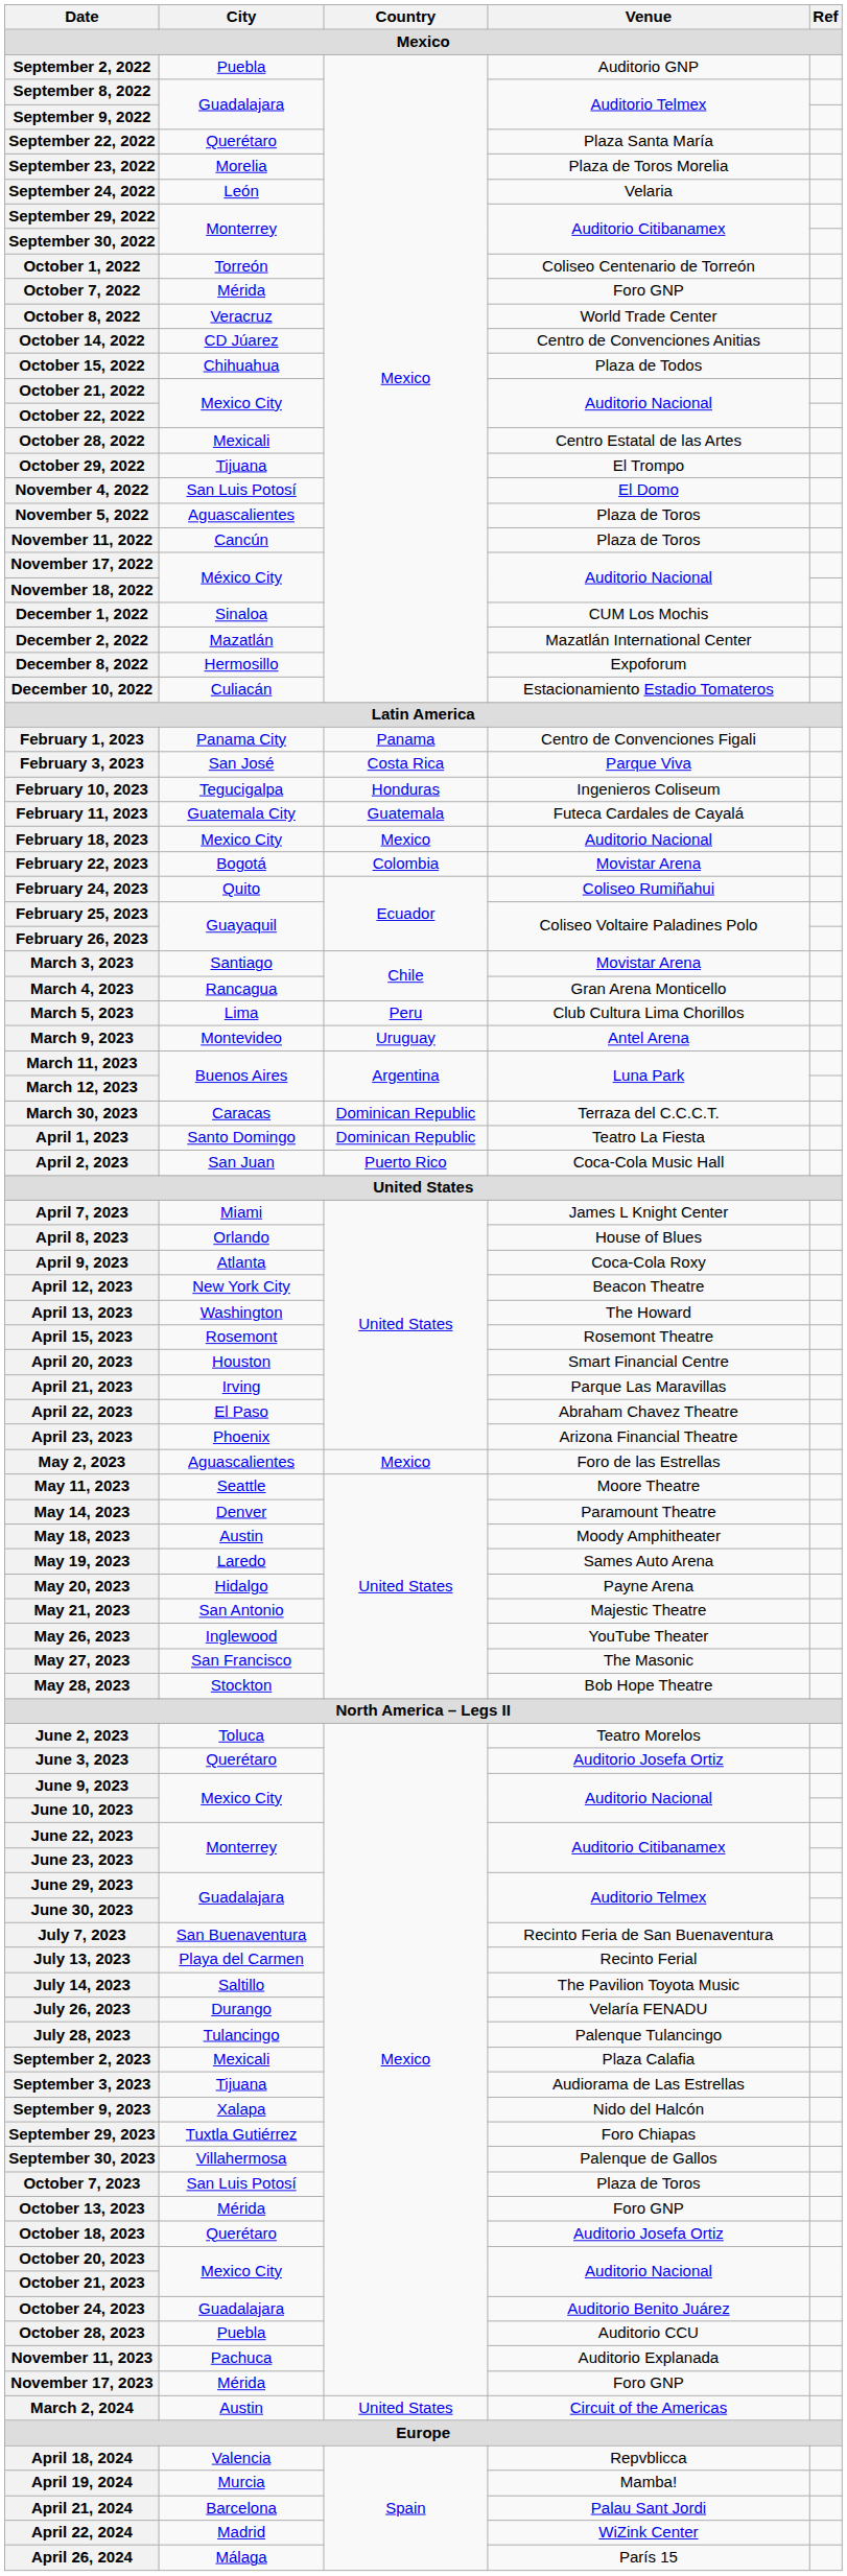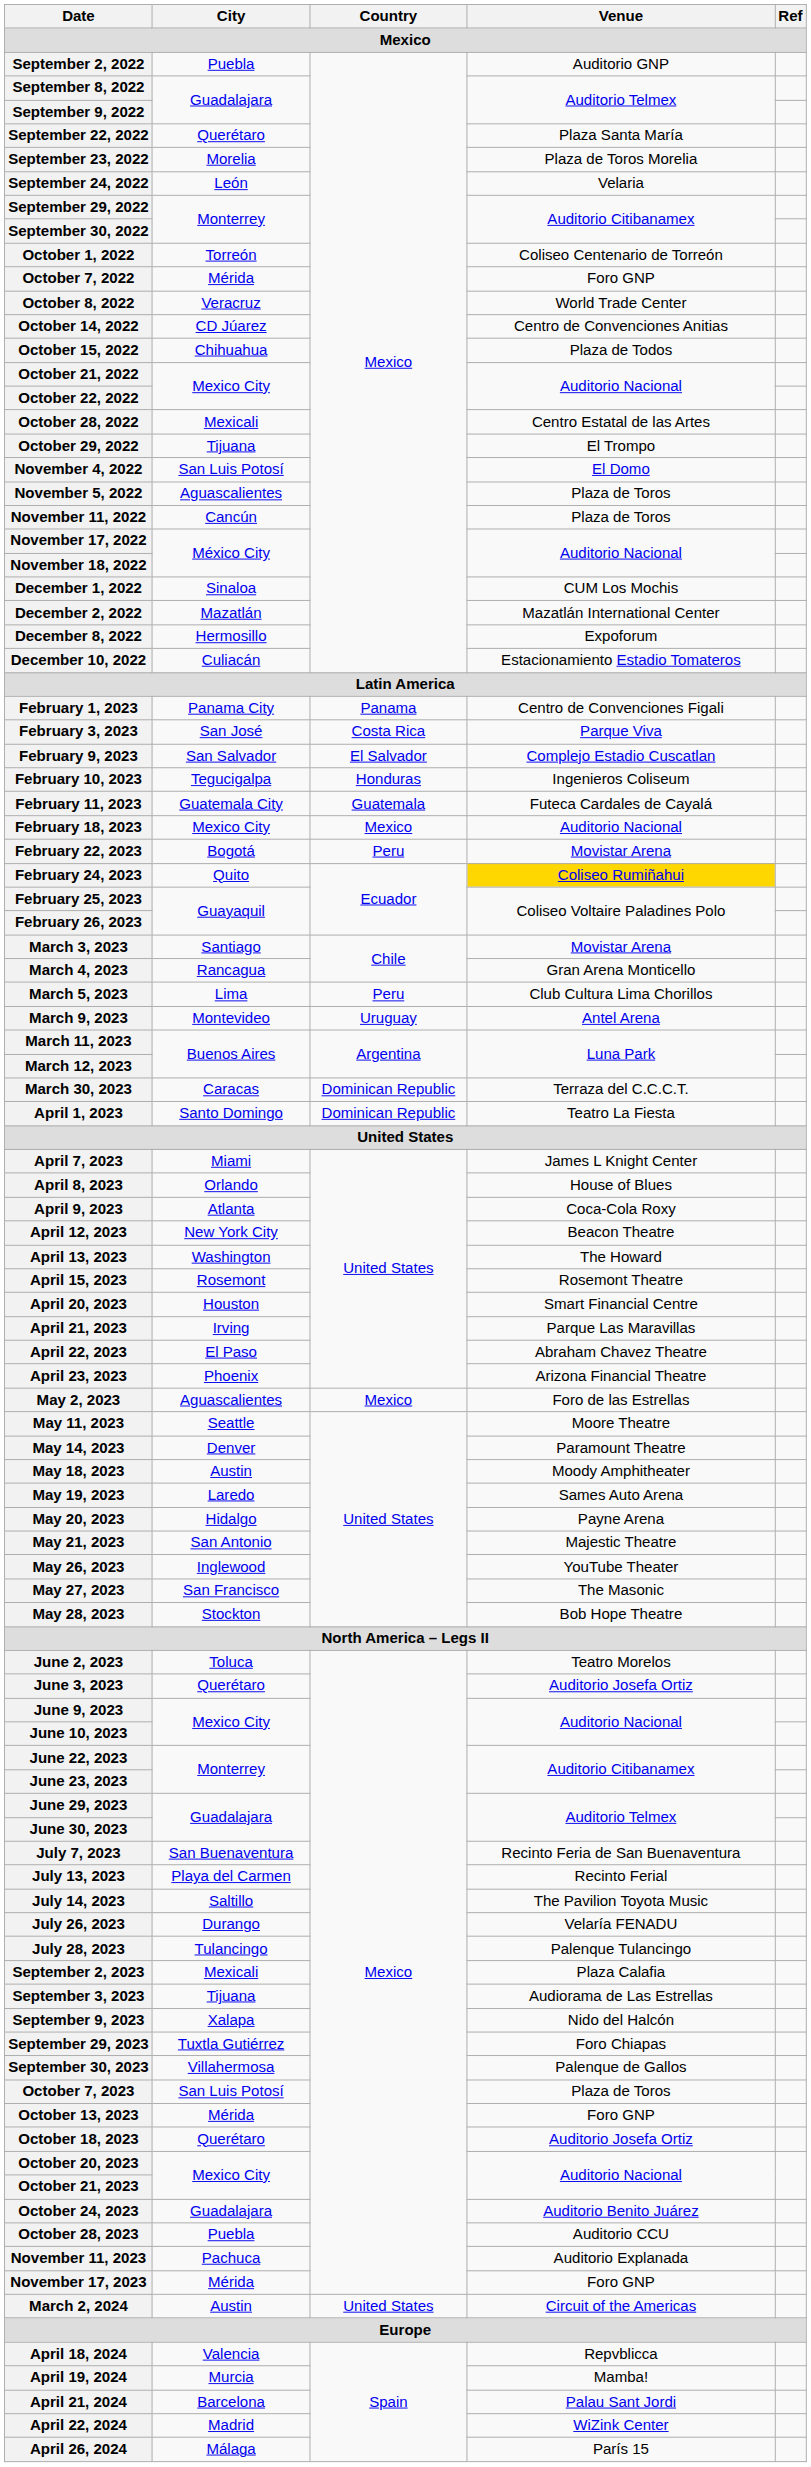+ row: February 9, 2023 | San Salvador | El Salvador | Complejo Estadio Cuscatlan
February 22, 2023 | Country: Colombia -> Peru
February 24, 2023 | Venue: no background -> gold background
- row: April 2, 2023 | San Juan | Puerto Rico | Coca-Cola Music Hall
